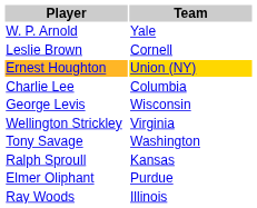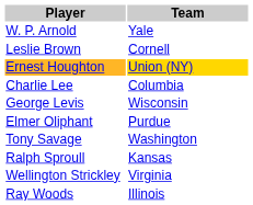rows swapped: Elmer Oliphant <-> Wellington Strickley
